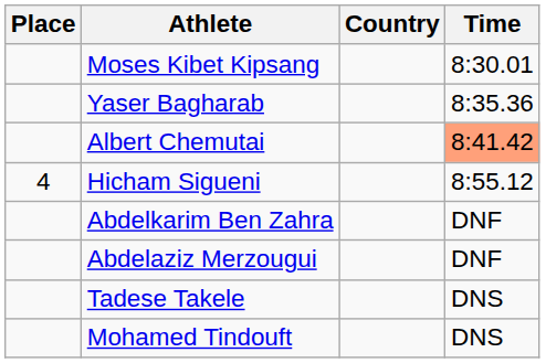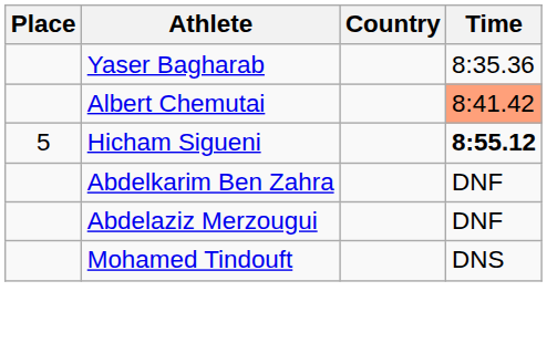- row: Moses Kibet Kipsang | 8:30.01
Hicham Sigueni | Place: 4 -> 5
Hicham Sigueni | Time: normal -> bold
- row: Tadese Takele | DNS
